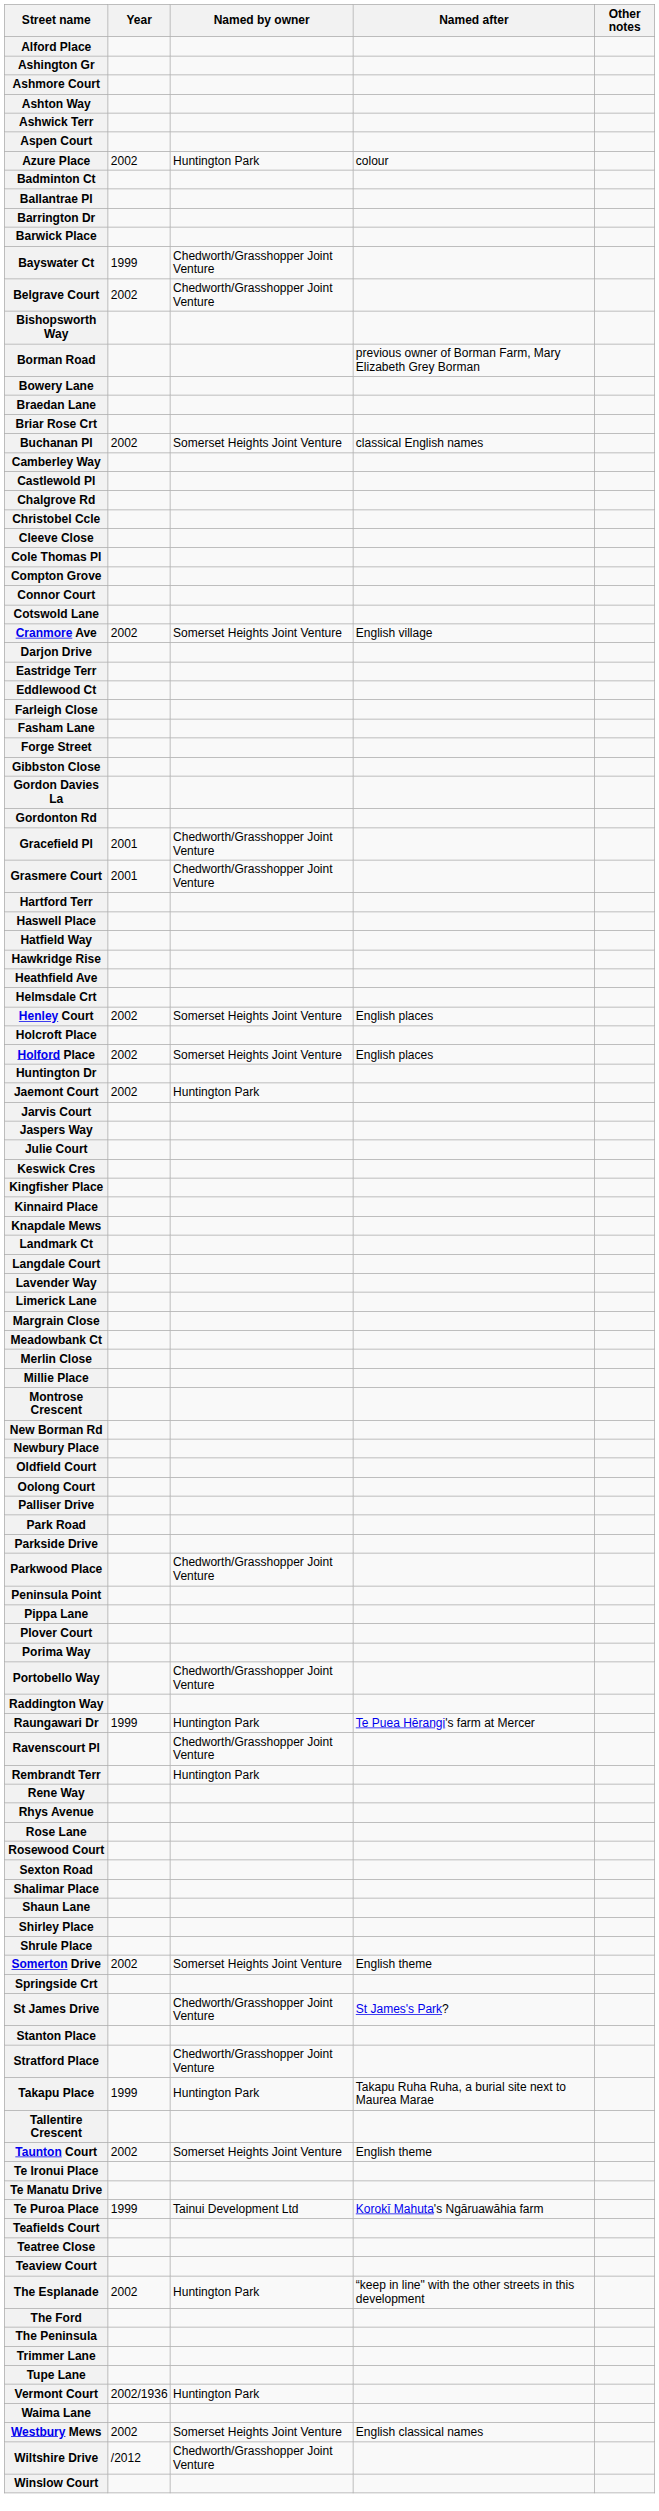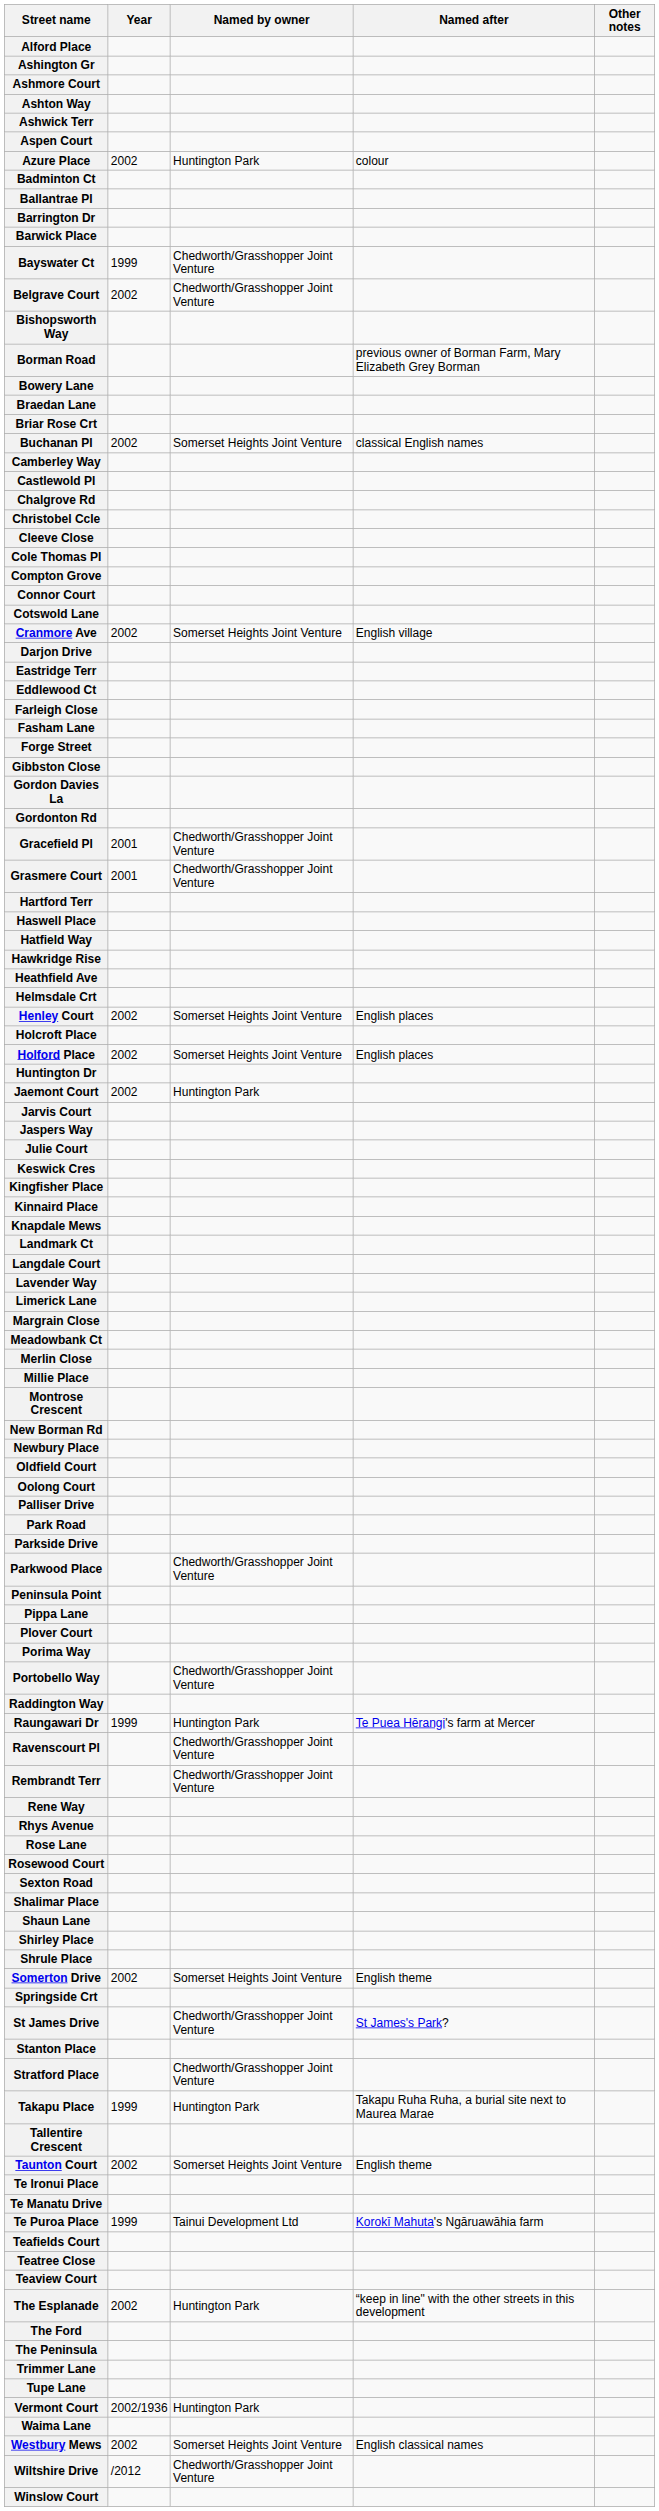Rembrandt Terr | Named by owner: Huntington Park -> Chedworth/Grasshopper Joint Venture
